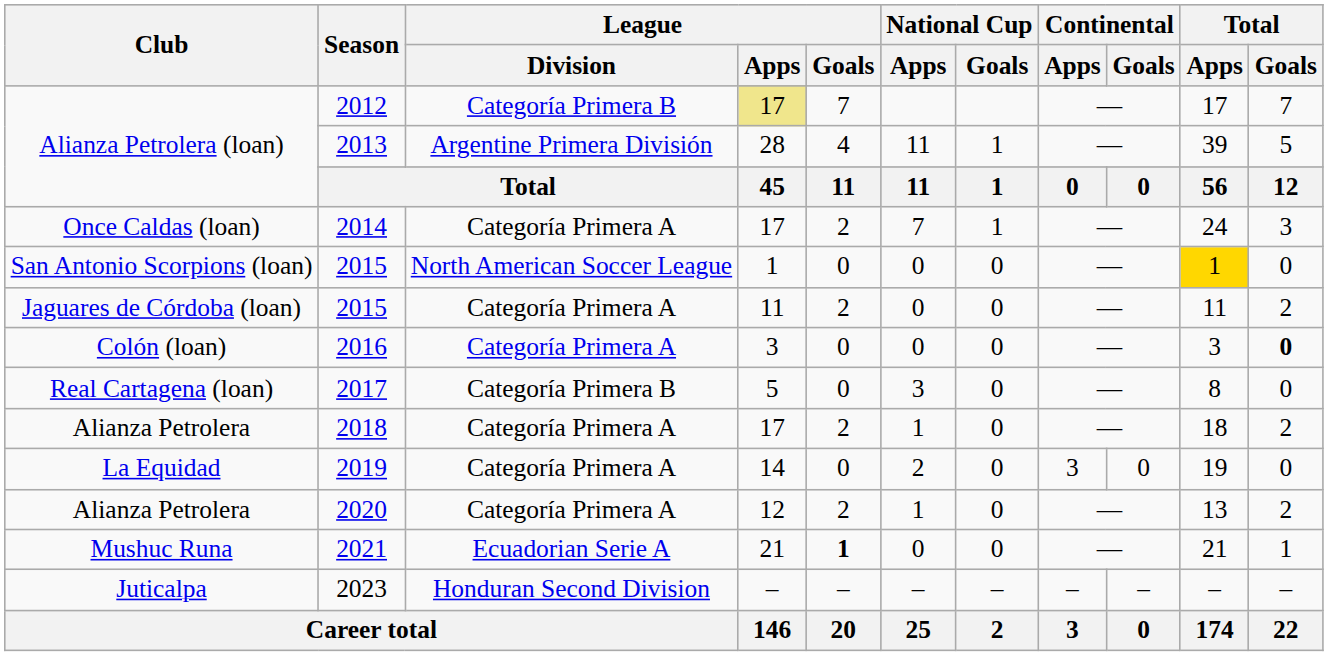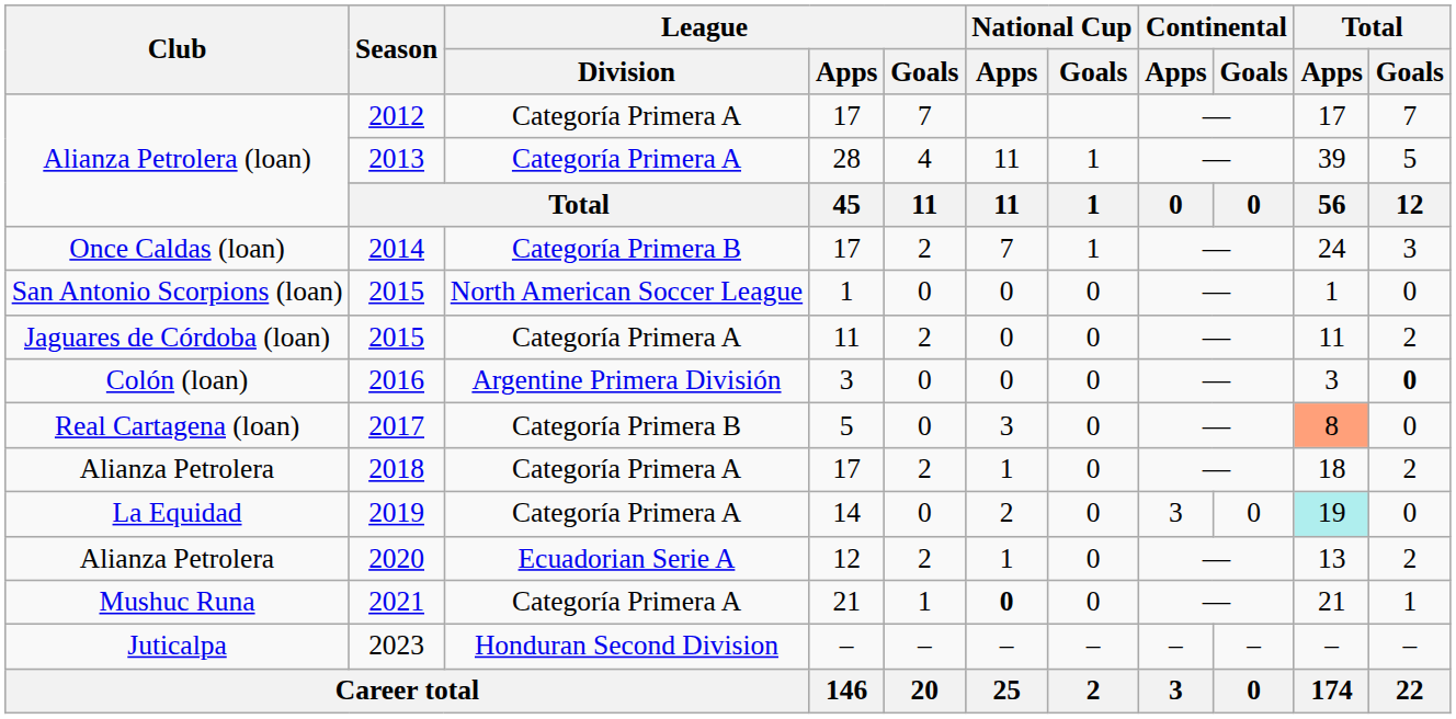2012 | League / Division: Categoría Primera B -> Categoría Primera A
2012 | League / Apps: khaki background -> no background
2013 | League / Division: Argentine Primera División -> Categoría Primera A
2014 | League / Division: Categoría Primera A -> Categoría Primera B
San Antonio Scorpions (loan) / 2015 | Total / Apps: gold background -> no background
2016 | League / Division: Categoría Primera A -> Argentine Primera División
2017 | Total / Apps: no background -> lightsalmon background
2019 | Total / Apps: no background -> paleturquoise background
2020 | League / Division: Categoría Primera A -> Ecuadorian Serie A
2021 | League / Division: Ecuadorian Serie A -> Categoría Primera A
2021 | League / Goals: bold -> normal
2021 | National Cup / Apps: normal -> bold
